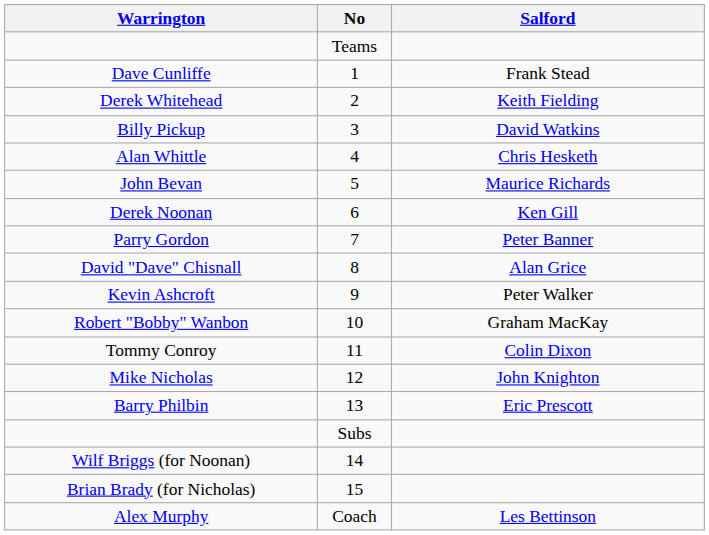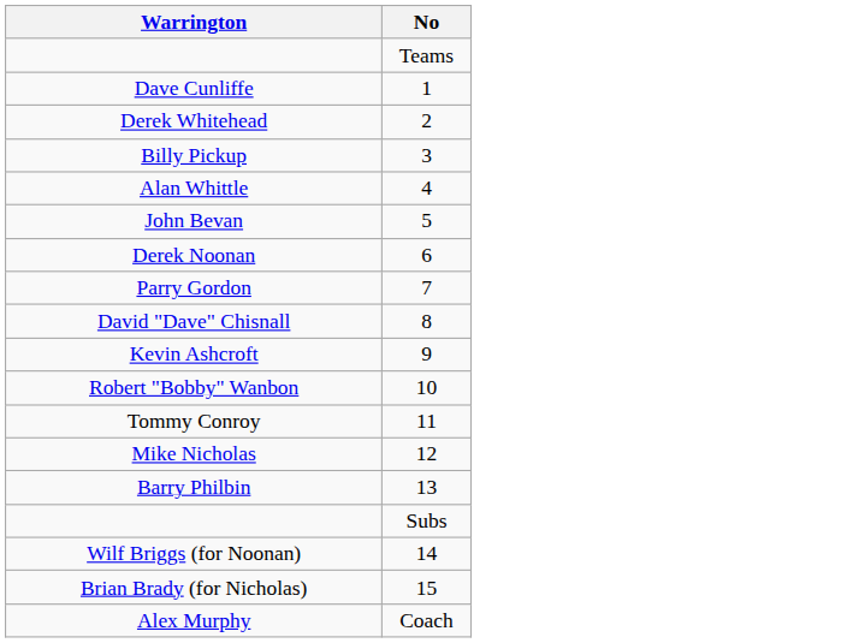- column: Salford | Frank Stead | Keith Fielding | David Watkins | Chris Hesketh | Maurice Richards | Ken Gill | Peter Banner | Alan Grice | Peter Walker | Graham MacKay | Colin Dixon | John Knighton | Eric Prescott | Les Bettinson
